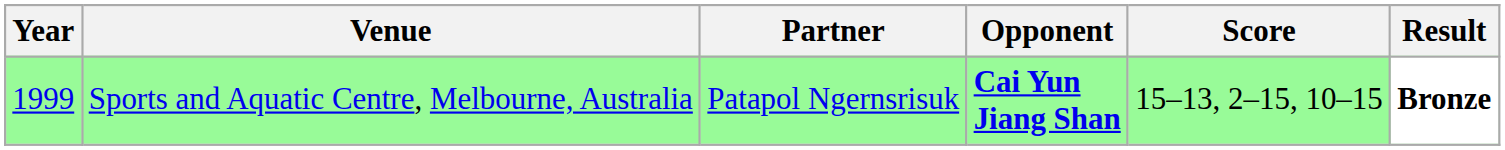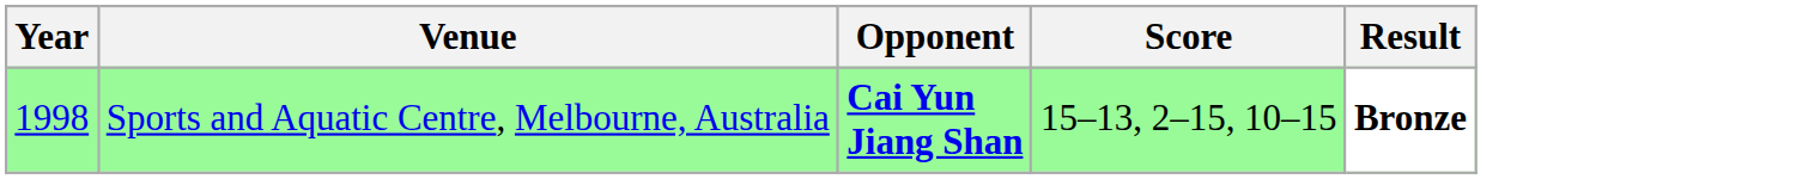- column: Partner | Patapol Ngernsrisuk
Sports and Aquatic Centre, Melbourne, Australia | Year: 1999 -> 1998
